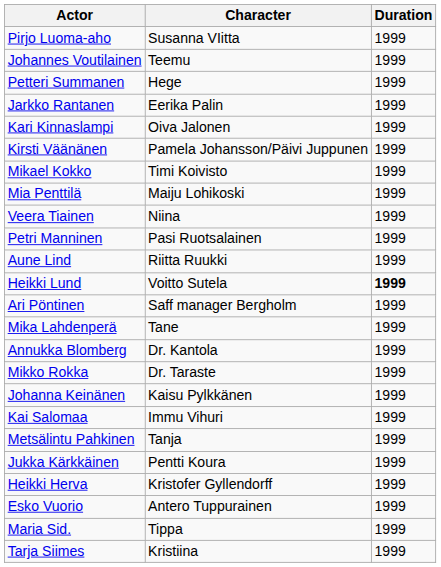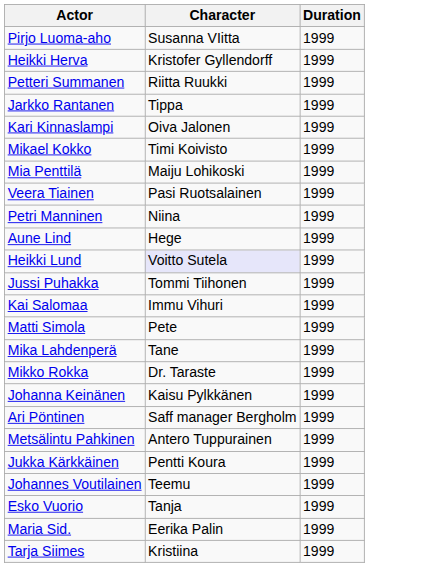rows swapped: Heikki Herva <-> Johannes Voutilainen
Petteri Summanen | Character: Hege -> Riitta Ruukki
Jarkko Rantanen | Character: Eerika Palin -> Tippa
- row: Kirsti Väänänen | Pamela Johansson/Päivi Juppunen | 1999
Veera Tiainen | Character: Niina -> Pasi Ruotsalainen
Petri Manninen | Character: Pasi Ruotsalainen -> Niina
Aune Lind | Character: Riitta Ruukki -> Hege
Heikki Lund | Character: no background -> lavender background
Heikki Lund | Duration: bold -> normal
+ row: Jussi Puhakka | Tommi Tiihonen | 1999
rows swapped: Kai Salomaa <-> Ari Pöntinen
+ row: Matti Simola | Pete | 1999
- row: Annukka Blomberg | Dr. Kantola | 1999
Metsälintu Pahkinen | Character: Tanja -> Antero Tuppurainen
Esko Vuorio | Character: Antero Tuppurainen -> Tanja
Maria Sid. | Character: Tippa -> Eerika Palin
